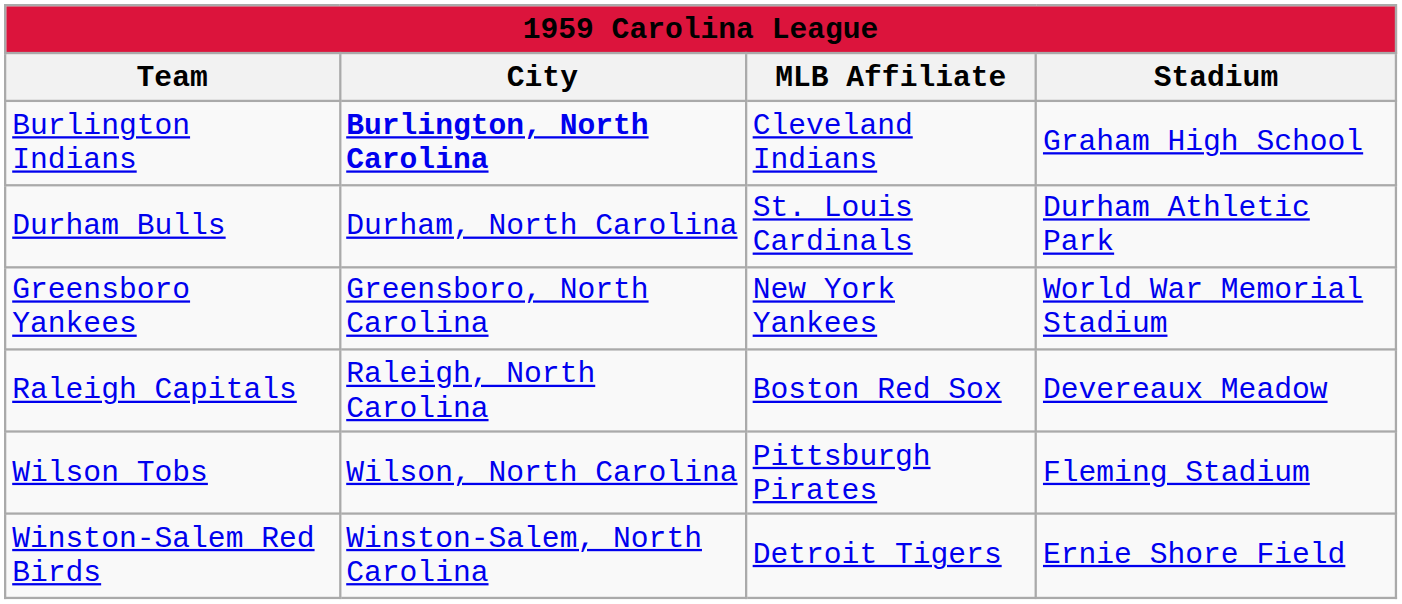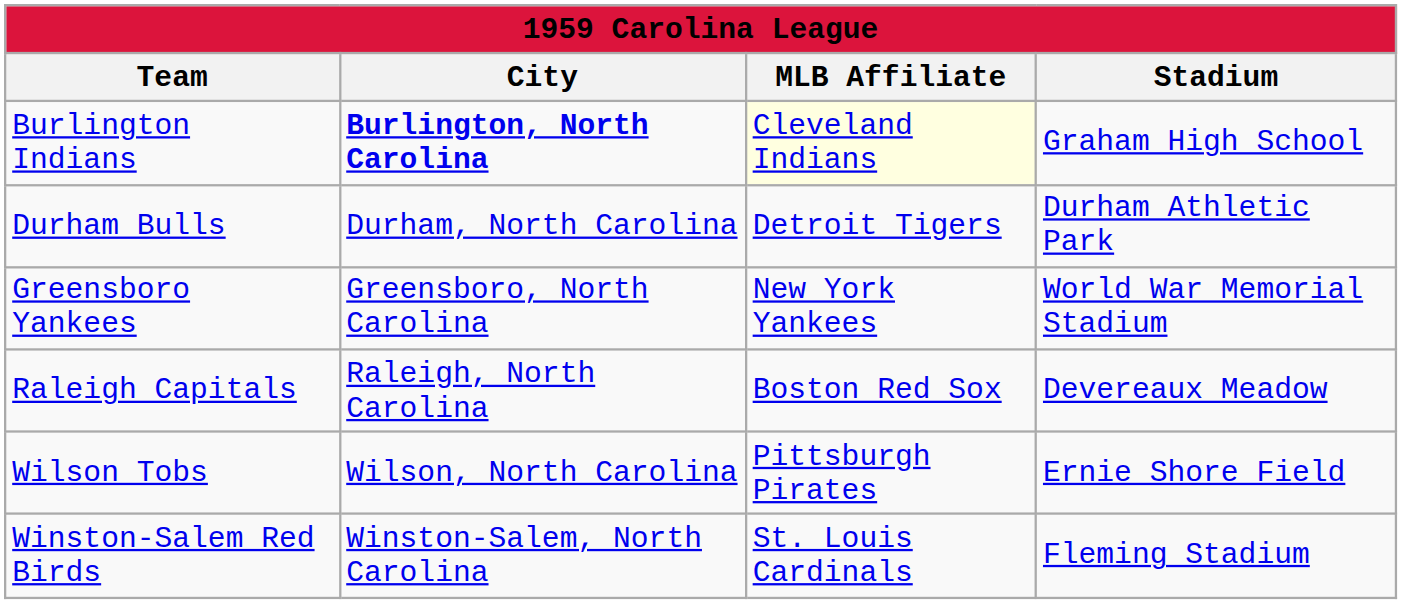Burlington Indians | MLB Affiliate: no background -> lightyellow background
Durham Bulls | MLB Affiliate: St. Louis Cardinals -> Detroit Tigers
Wilson Tobs | Stadium: Fleming Stadium -> Ernie Shore Field
Winston-Salem Red Birds | MLB Affiliate: Detroit Tigers -> St. Louis Cardinals
Winston-Salem Red Birds | Stadium: Ernie Shore Field -> Fleming Stadium
